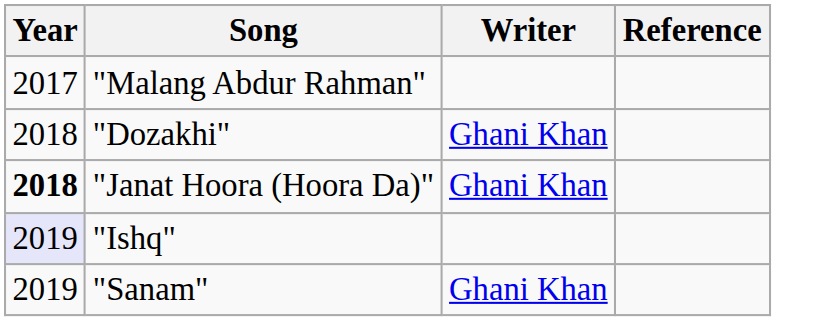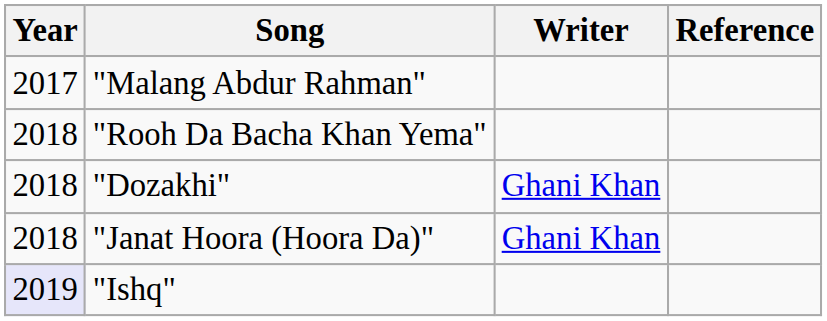+ row: 2018 | "Rooh Da Bacha Khan Yema"
"Janat Hoora (Hoora Da)" | Year: bold -> normal
- row: 2019 | "Sanam" | Ghani Khan
